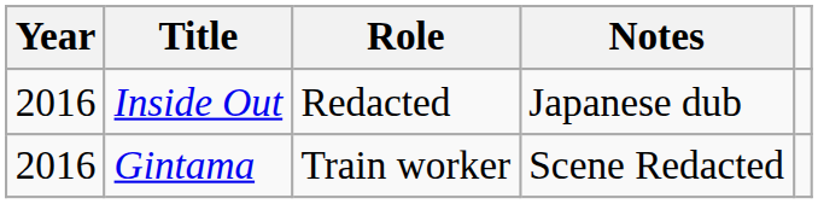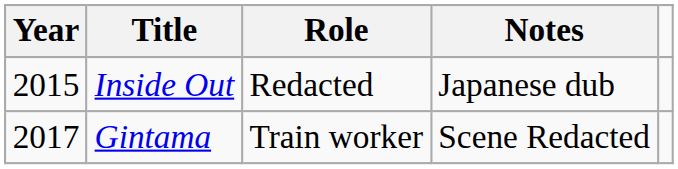Inside Out | Year: 2016 -> 2015
Gintama | Year: 2016 -> 2017
